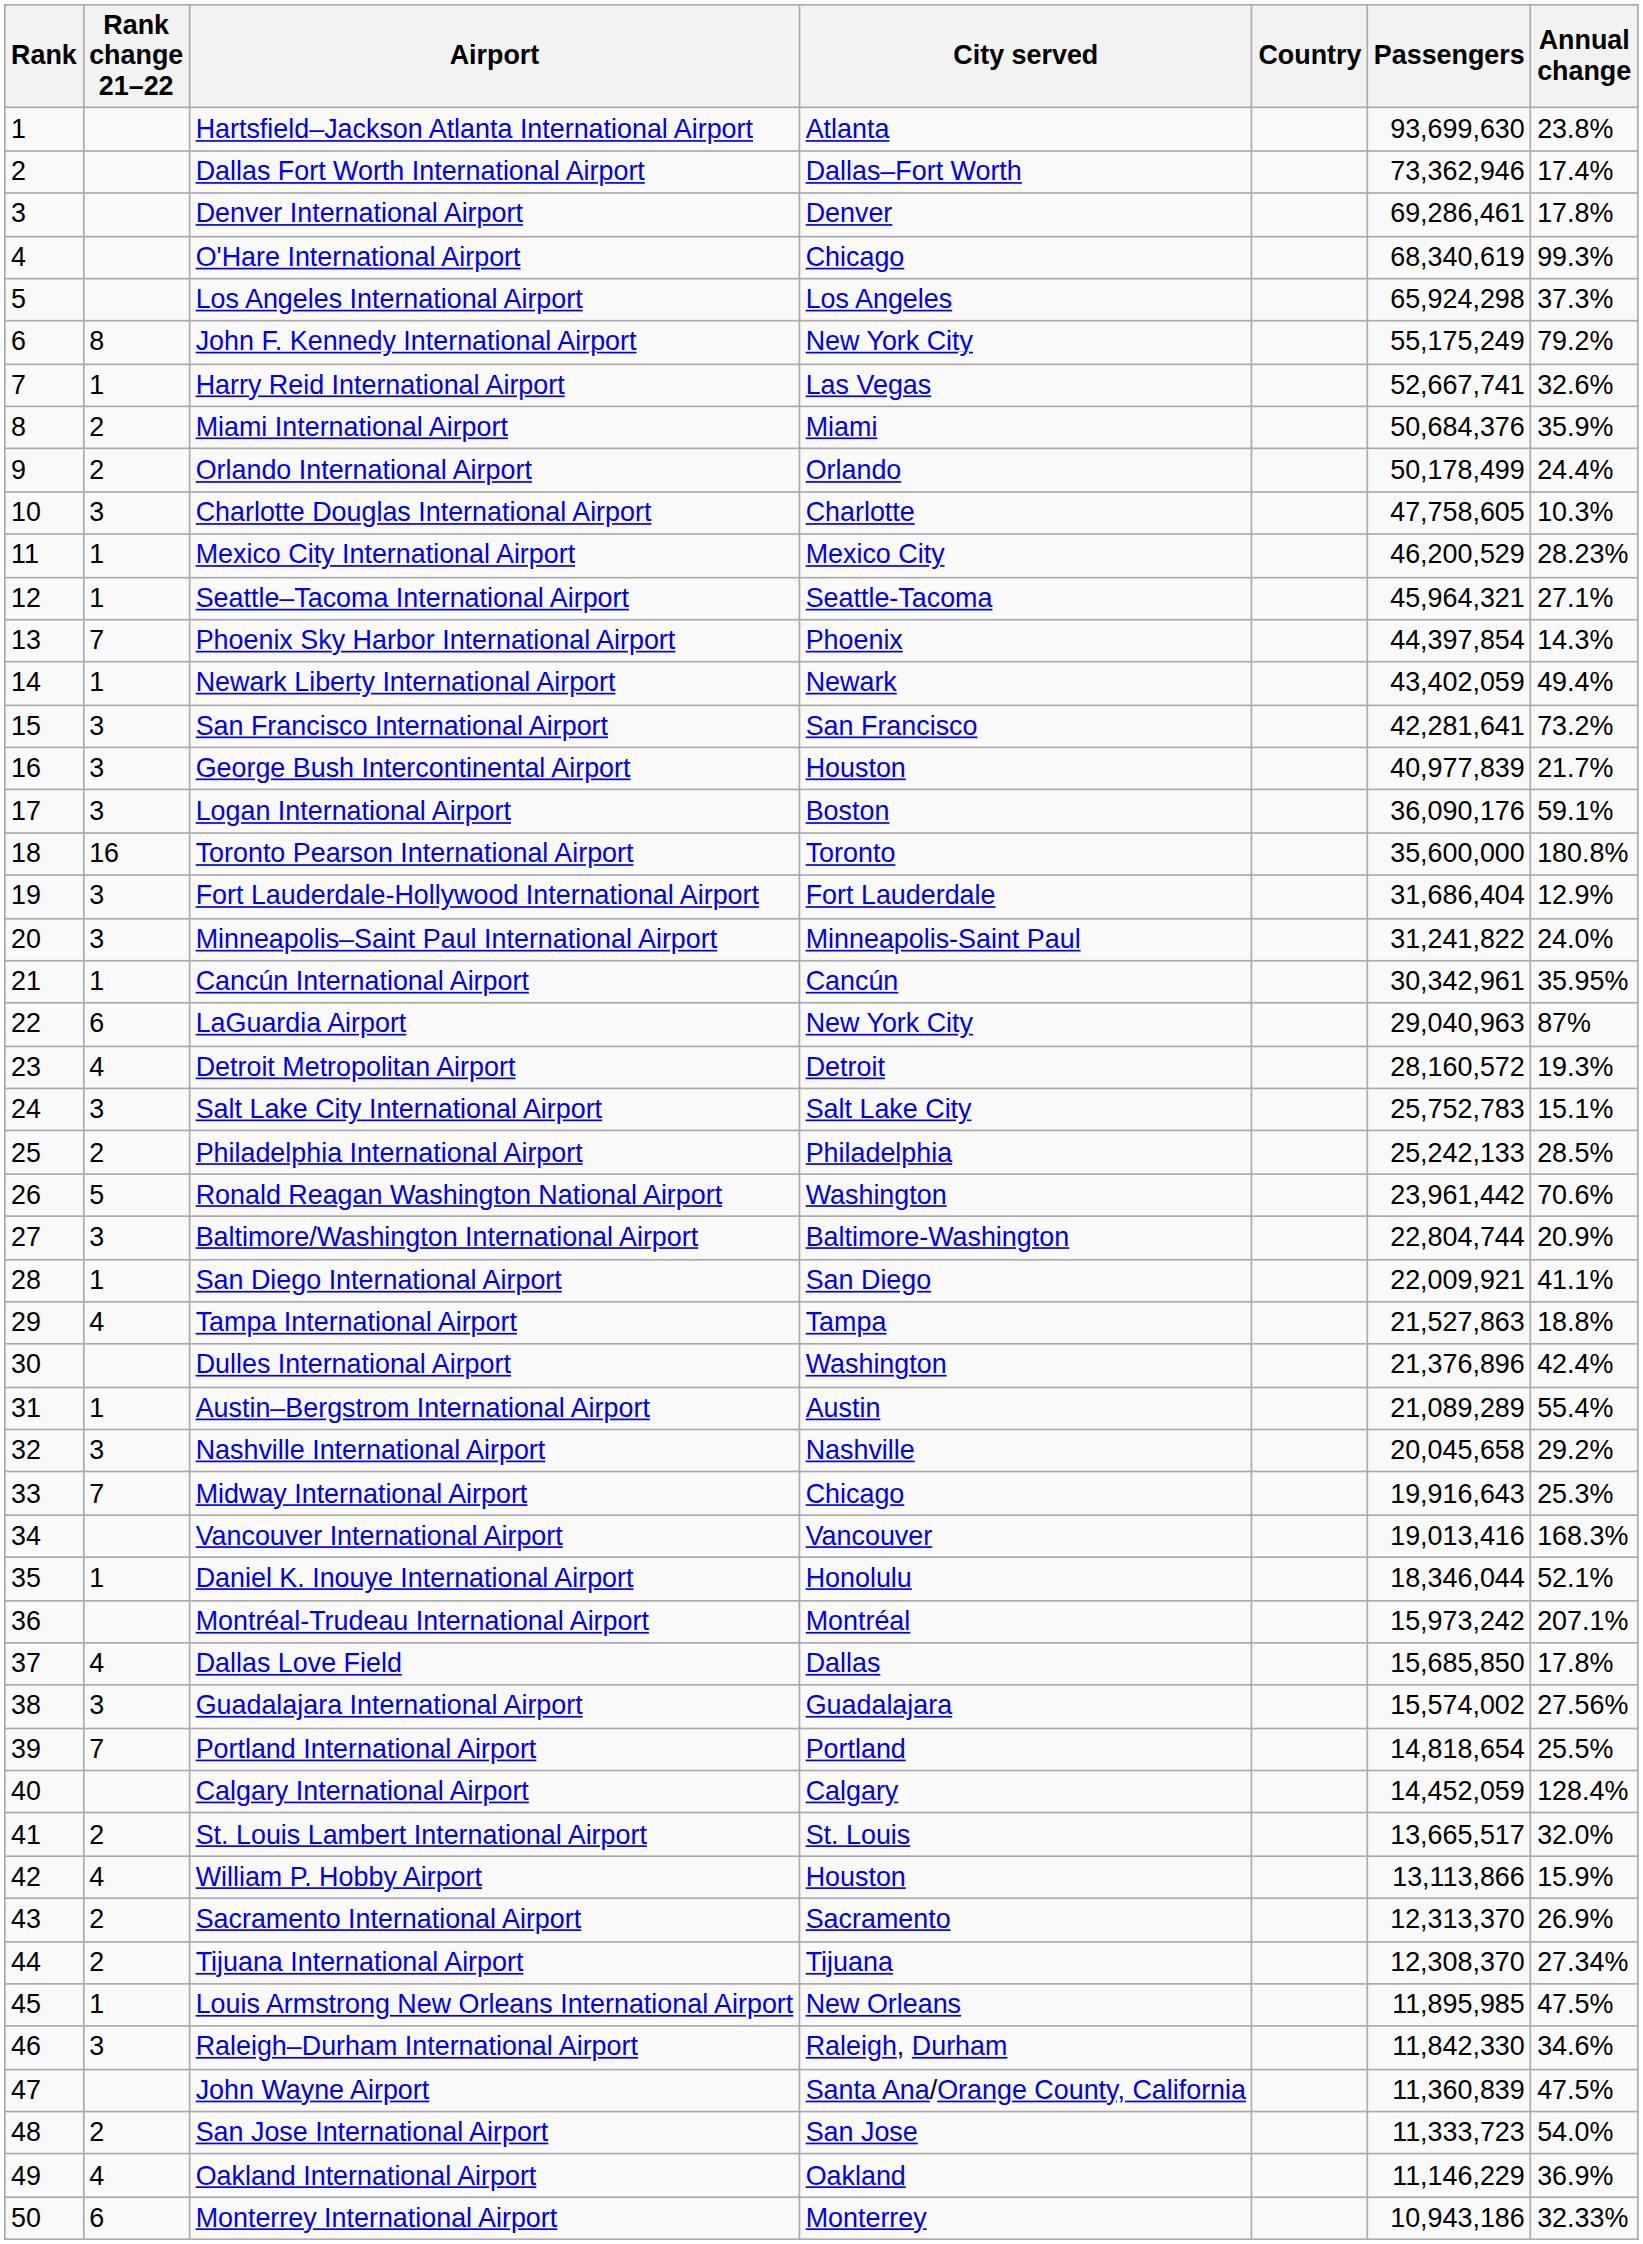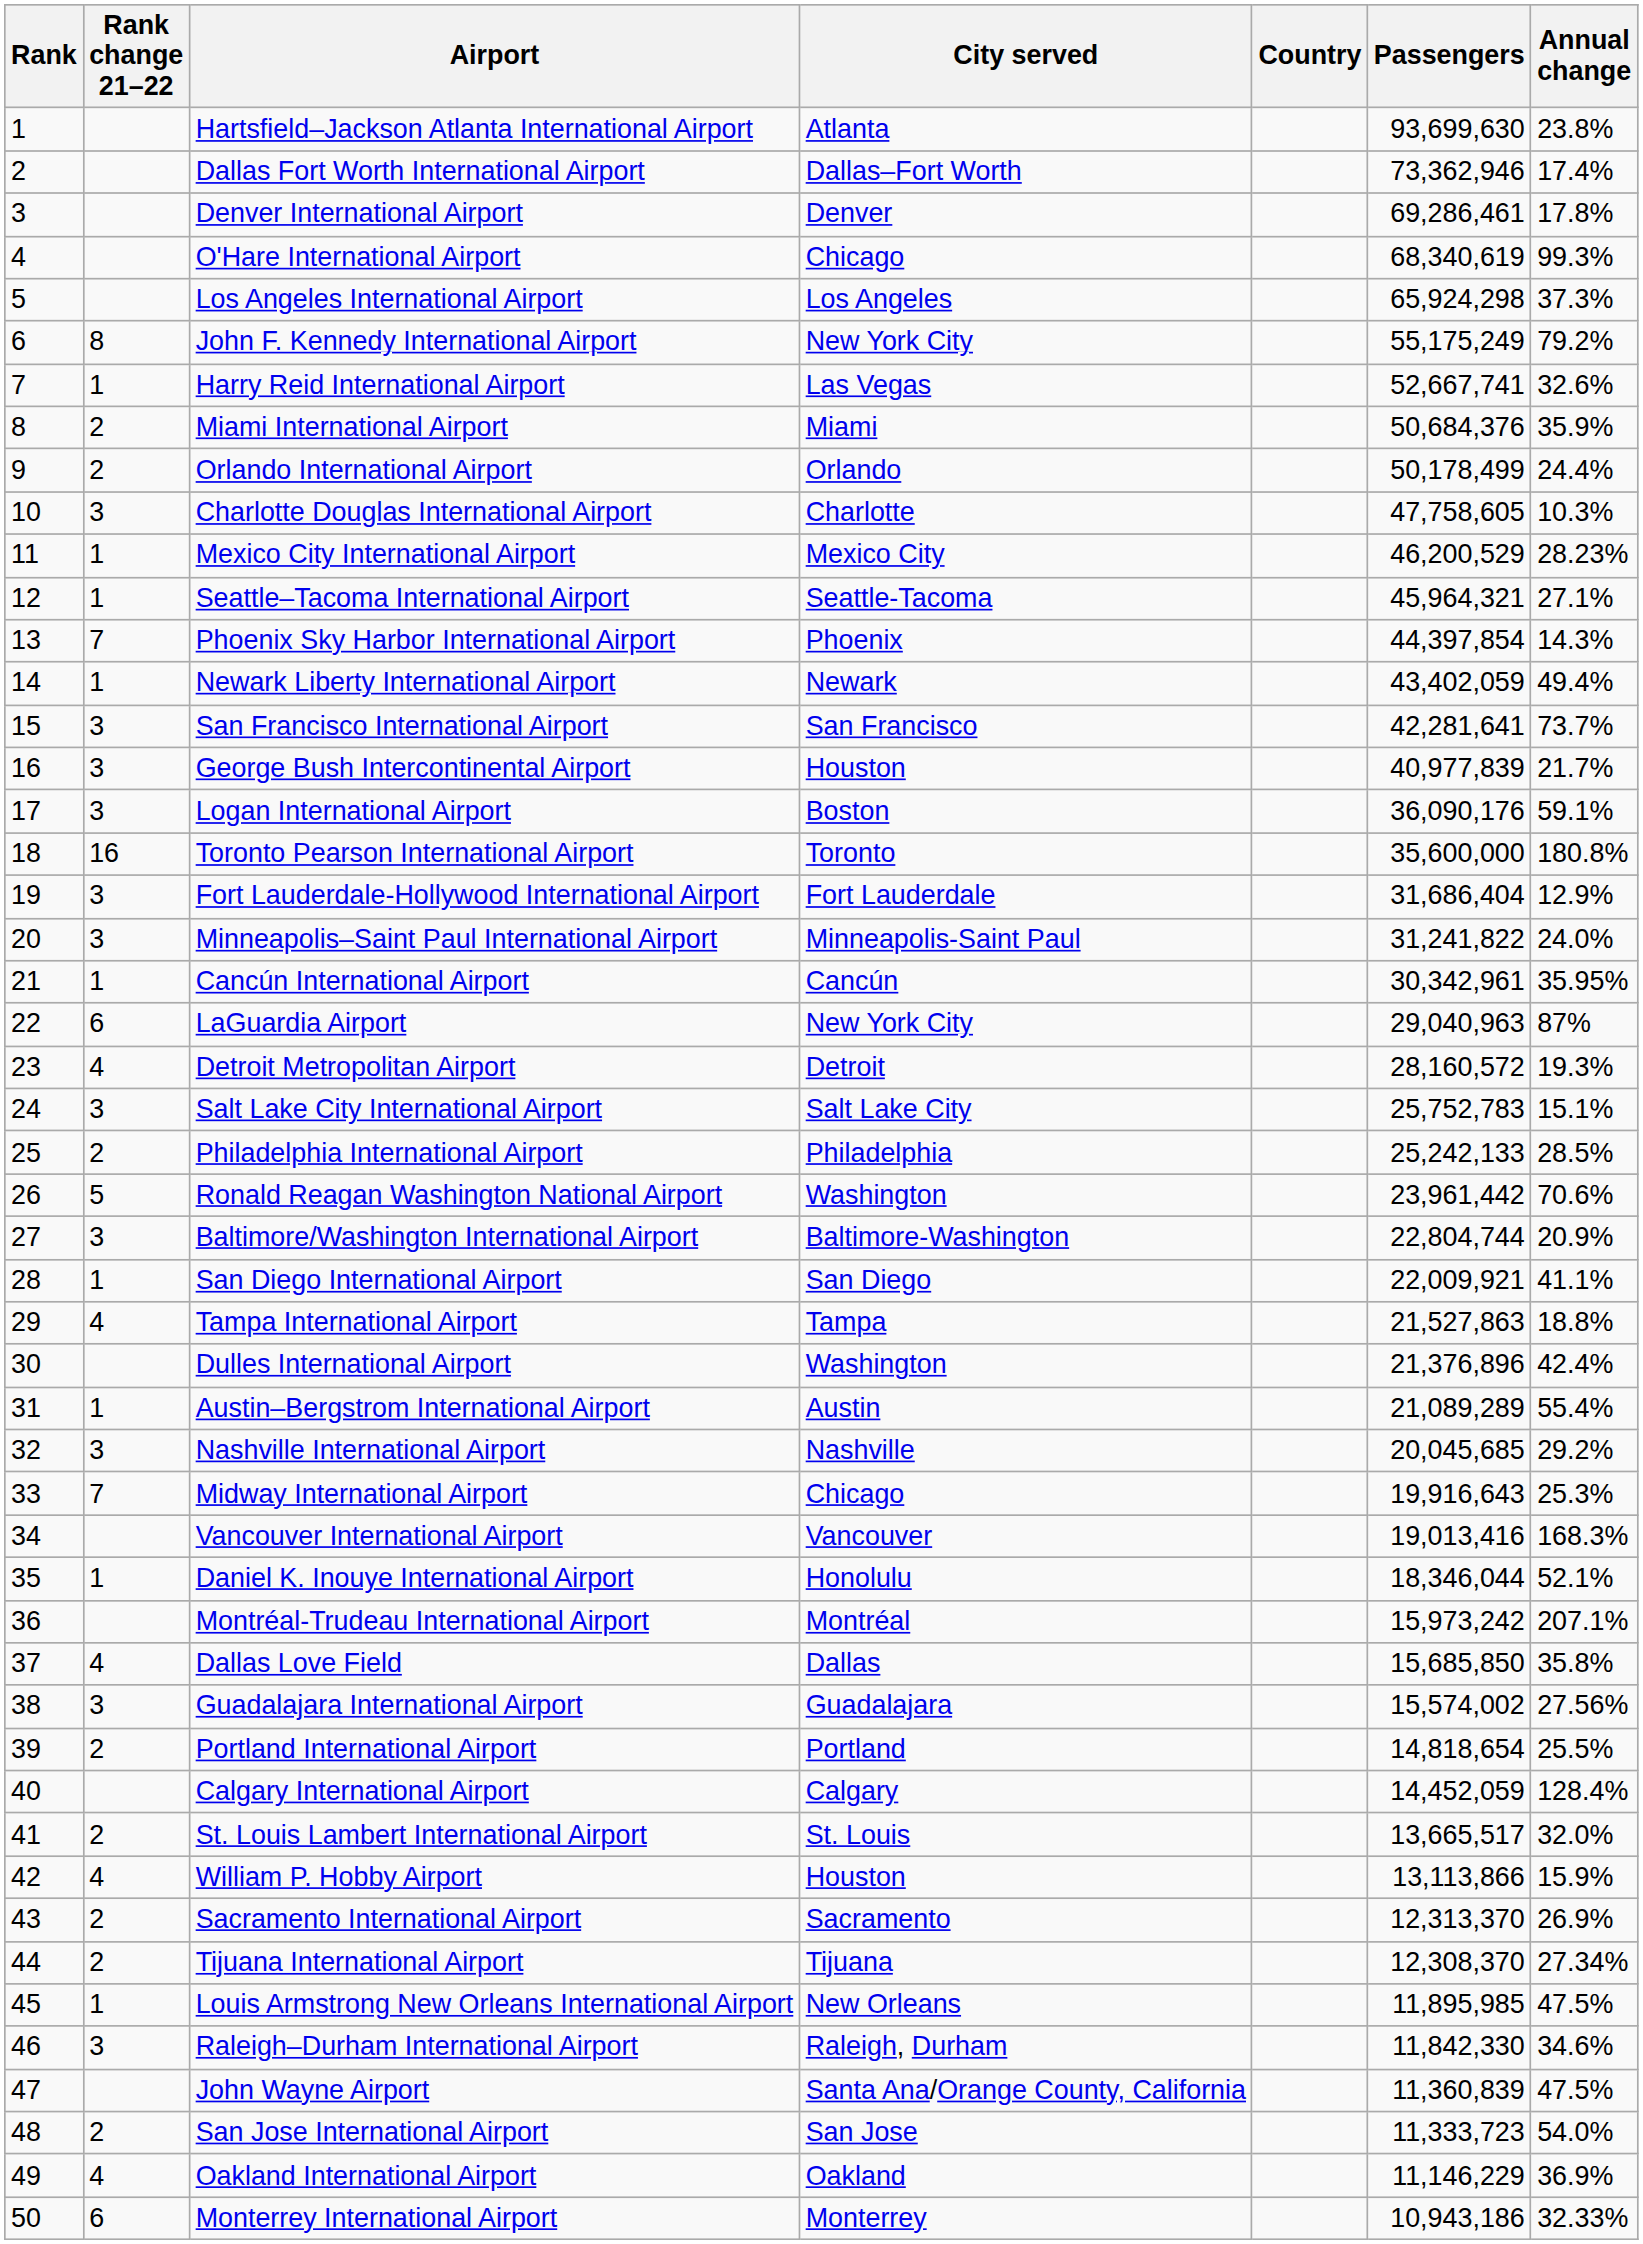San Francisco International Airport | Annual change: 73.2% -> 73.7%
Nashville International Airport | Passengers: 20,045,658 -> 20,045,685
Dallas Love Field | Annual change: 17.8% -> 35.8%
Portland International Airport | Rank change 21–22: 7 -> 2
